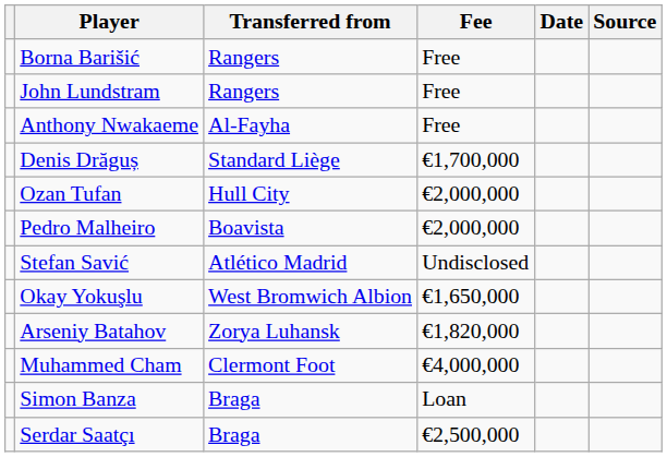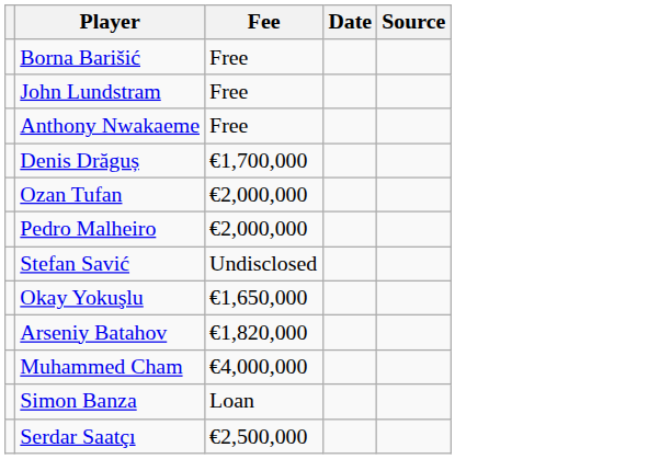- column: Transferred from | Rangers | Rangers | Al-Fayha | Standard Liège | Hull City | Boavista | Atlético Madrid | West Bromwich Albion | Zorya Luhansk | Clermont Foot | Braga | Braga
